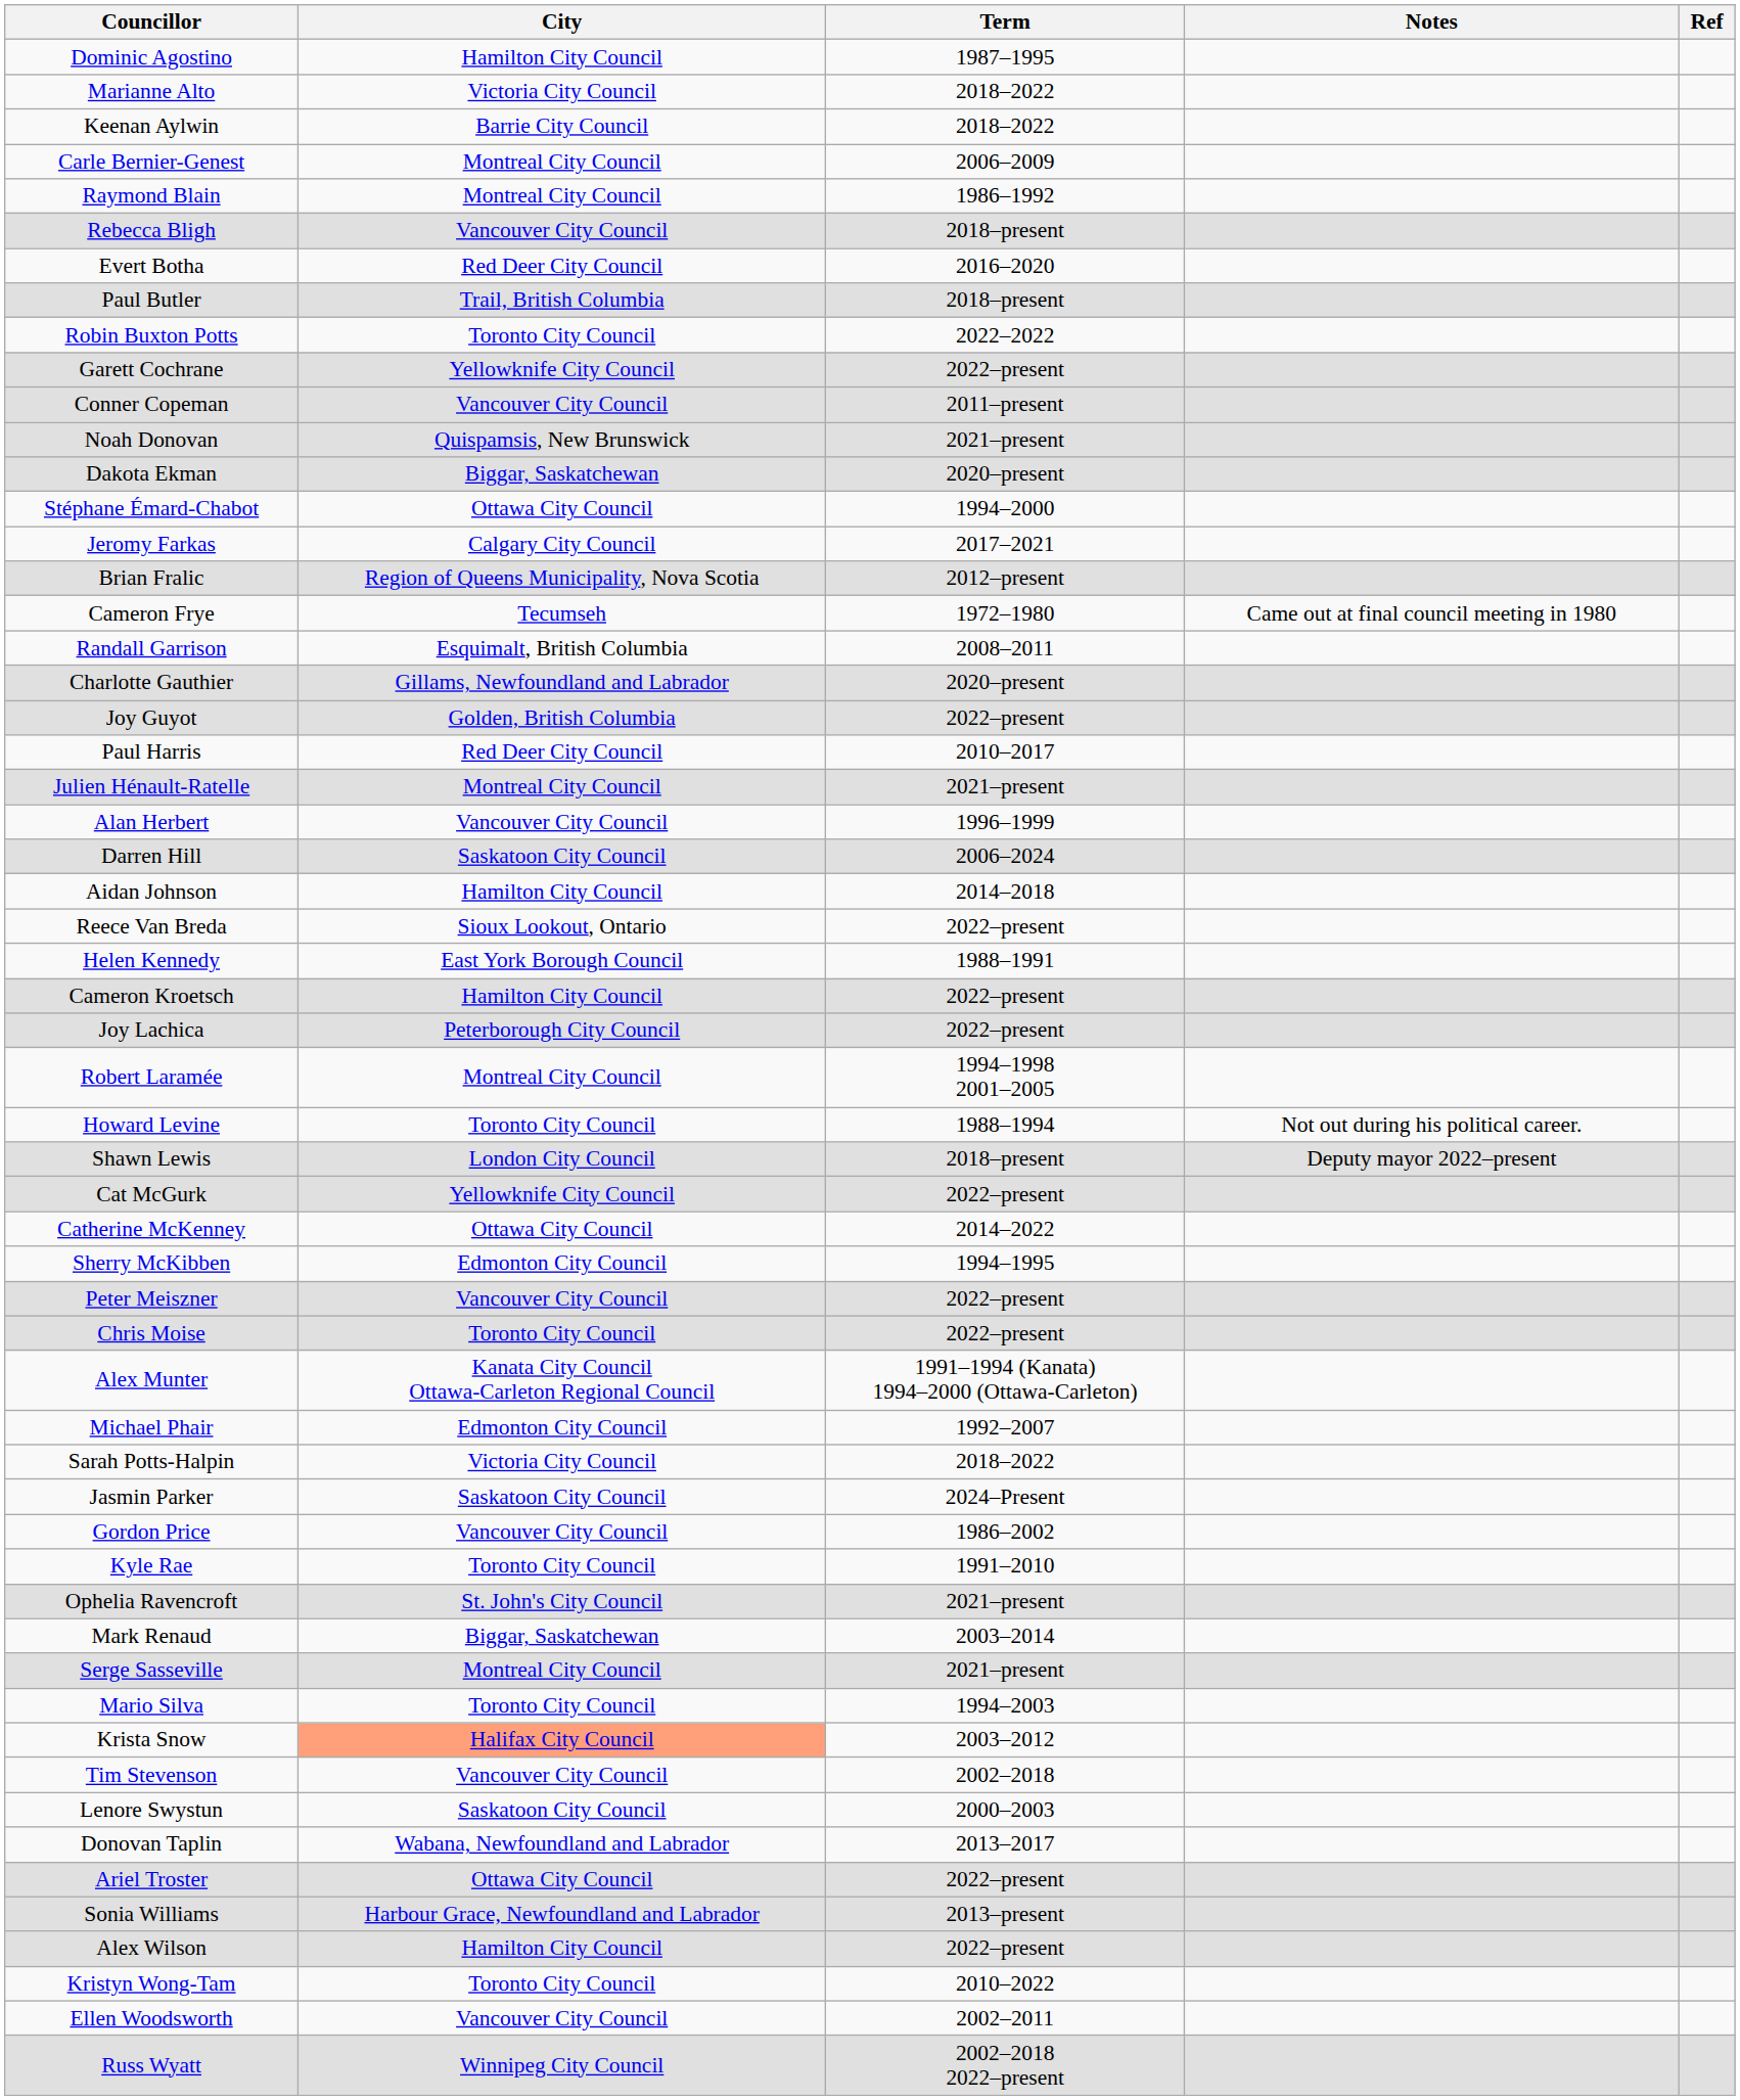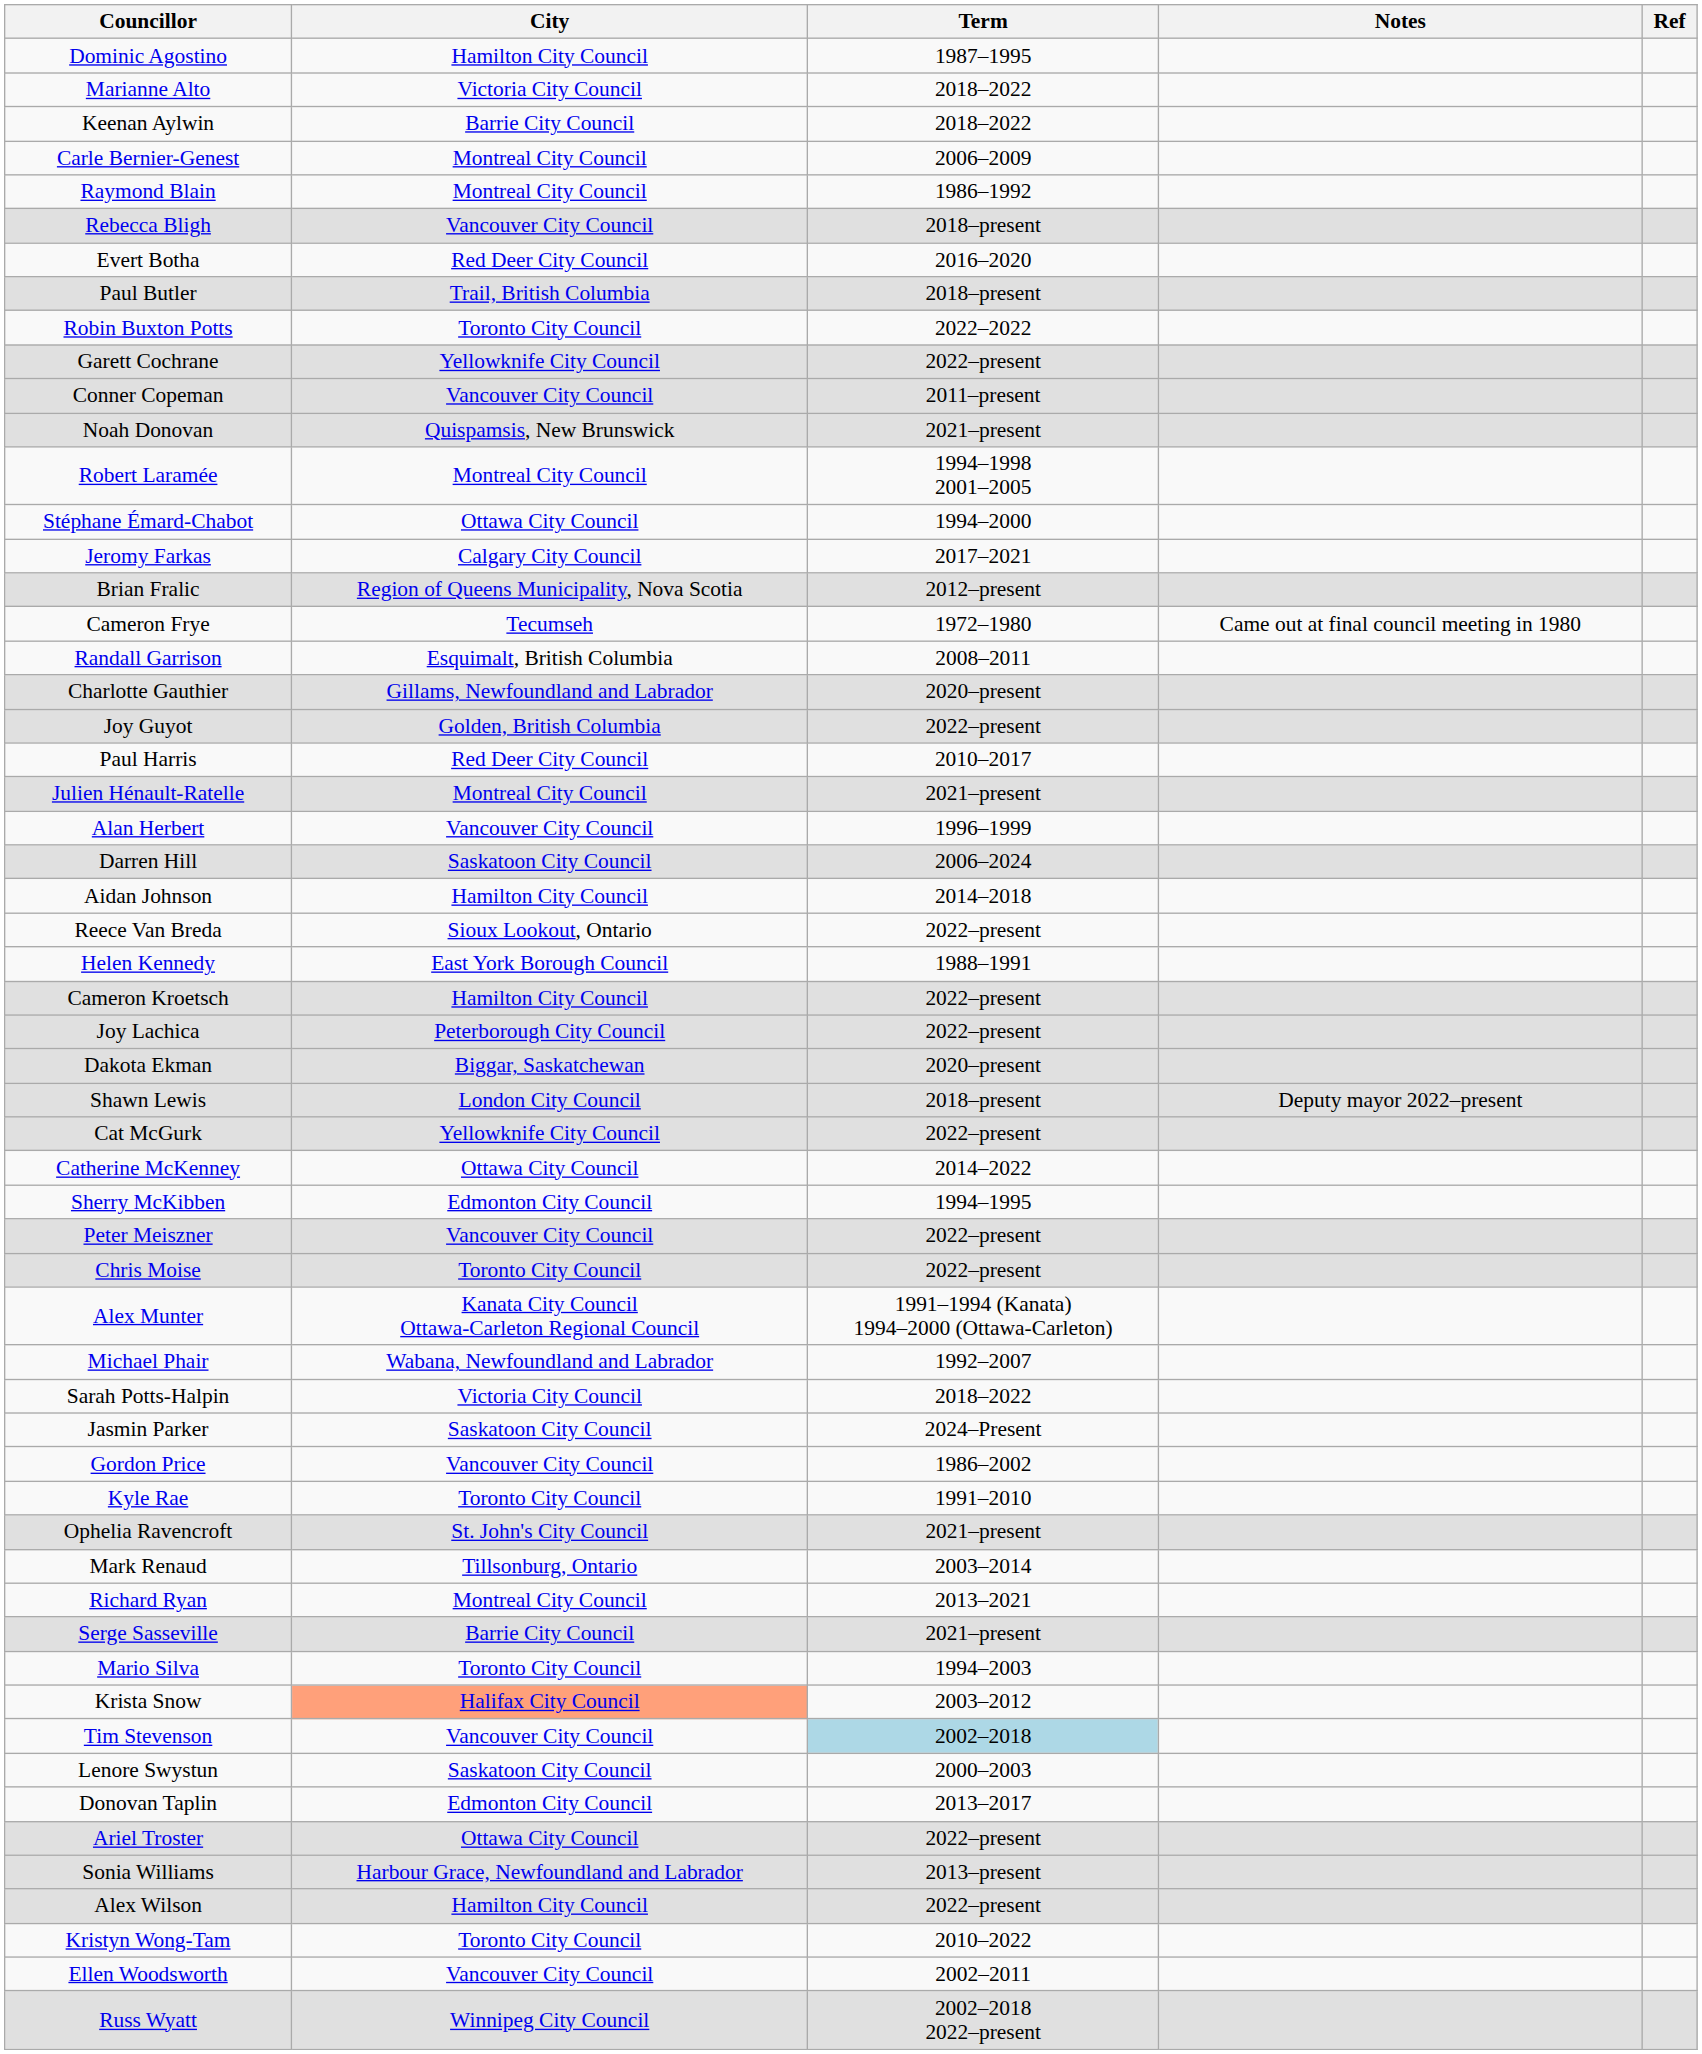rows swapped: Dakota Ekman <-> Robert Laramée
- row: Howard Levine | Toronto City Council | 1988–1994 | Not out during his political career.
Michael Phair | City: Edmonton City Council -> Wabana, Newfoundland and Labrador
Mark Renaud | City: Biggar, Saskatchewan -> Tillsonburg, Ontario
+ row: Richard Ryan | Montreal City Council | 2013–2021
Serge Sasseville | City: Montreal City Council -> Barrie City Council
Tim Stevenson | Term: no background -> lightblue background
Donovan Taplin | City: Wabana, Newfoundland and Labrador -> Edmonton City Council
